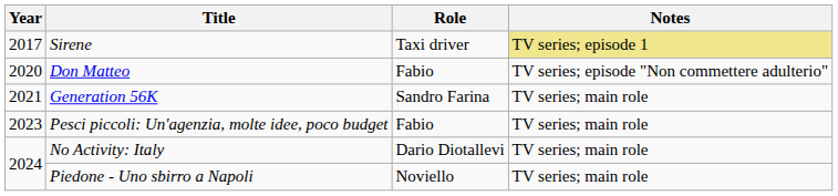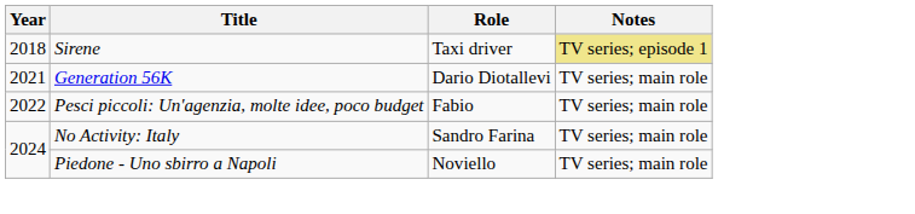Sirene | Year: 2017 -> 2018
- row: 2020 | Don Matteo | Fabio | TV series; episode "Non commettere adulterio"
Generation 56K | Role: Sandro Farina -> Dario Diotallevi
Pesci piccoli: Un'agenzia, molte idee, poco budget | Year: 2023 -> 2022
No Activity: Italy | Role: Dario Diotallevi -> Sandro Farina
